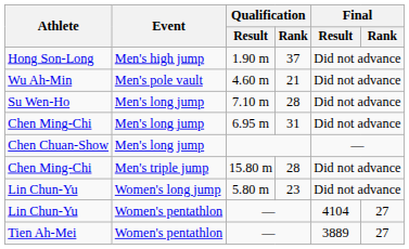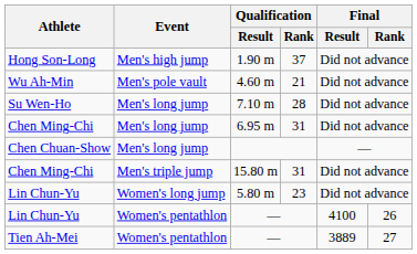15.80 m | Qualification / Rank: 28 -> 31
Lin Chun-Yu / — | Final / Result: 4104 -> 4100
Lin Chun-Yu / — | Final / Rank: 27 -> 26
